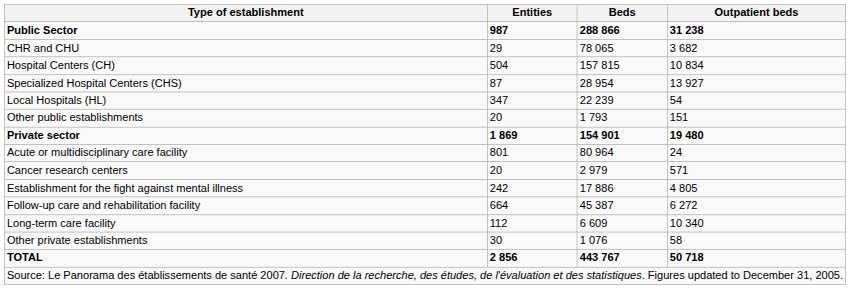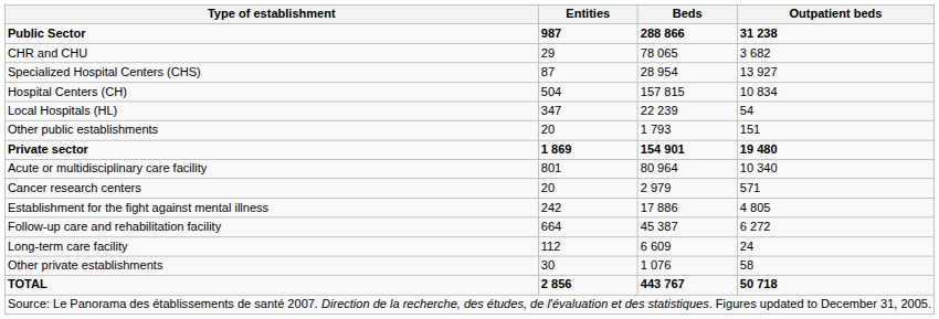rows swapped: Hospital Centers (CH) <-> Specialized Hospital Centers (CHS)
Acute or multidisciplinary care facility | Outpatient beds: 24 -> 10 340
Long-term care facility | Outpatient beds: 10 340 -> 24
